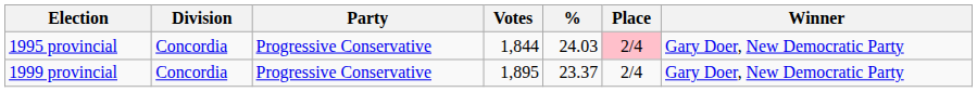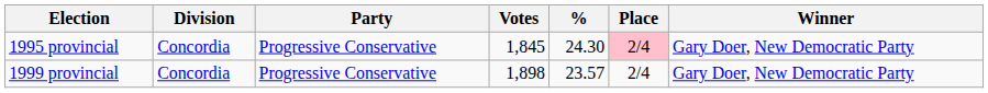1995 provincial | Votes: 1,844 -> 1,845
1995 provincial | %: 24.03 -> 24.30
1999 provincial | Votes: 1,895 -> 1,898
1999 provincial | %: 23.37 -> 23.57
